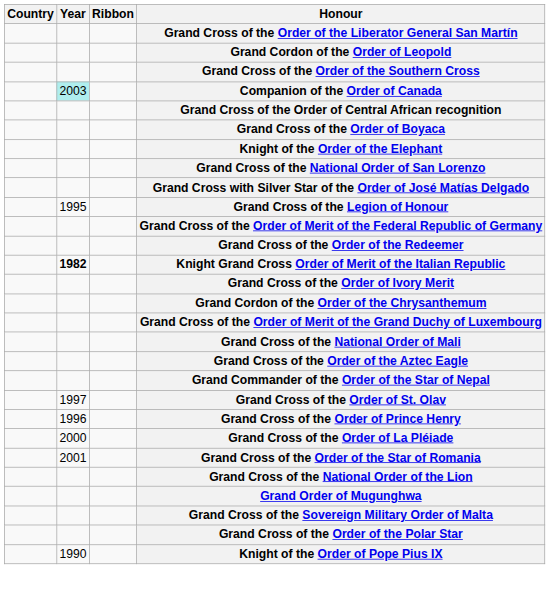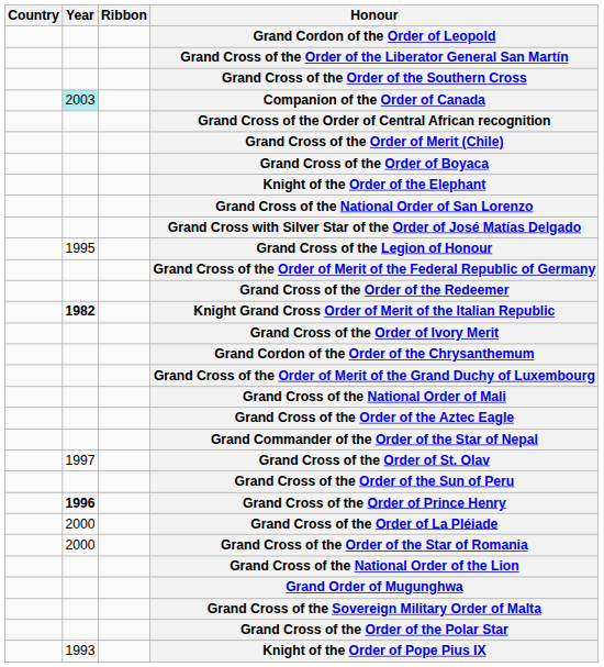rows swapped: Grand Cross of the Order of the Liberator General San Martín <-> Grand Cordon of the Order of Leopold
+ row: Grand Cross of the Order of Merit (Chile)
+ row: Grand Cross of the Order of the Sun of Peru
Grand Cross of the Order of Prince Henry | Year: normal -> bold
Grand Cross of the Order of the Star of Romania | Year: 2001 -> 2000
Knight of the Order of Pope Pius IX | Year: 1990 -> 1993
